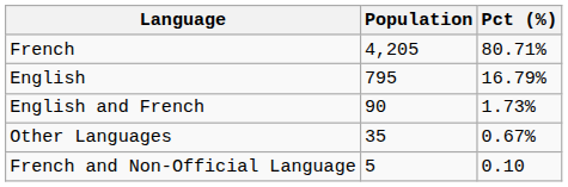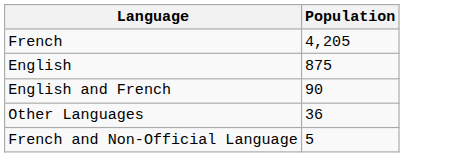- column: Pct (%) | 80.71% | 16.79% | 1.73% | 0.67% | 0.10
English | Population: 795 -> 875
Other Languages | Population: 35 -> 36
